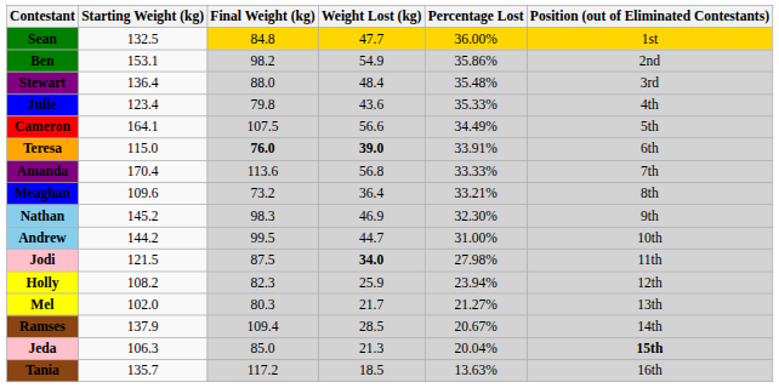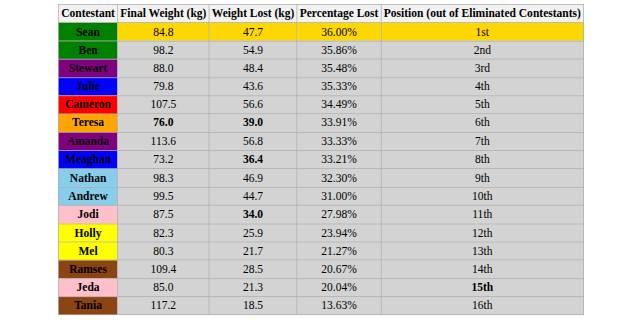- column: Starting Weight (kg) | 132.5 | 153.1 | 136.4 | 123.4 | 164.1 | 115.0 | 170.4 | 109.6 | 145.2 | 144.2 | 121.5 | 108.2 | 102.0 | 137.9 | 106.3 | 135.7
Meaghan | Weight Lost (kg): normal -> bold
